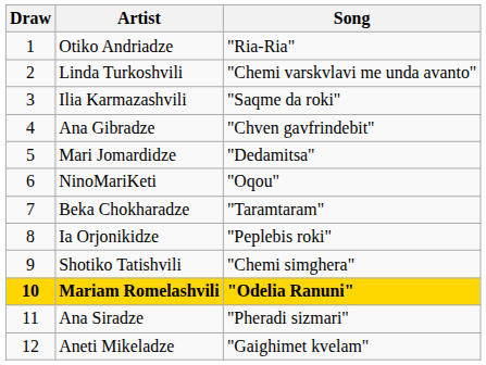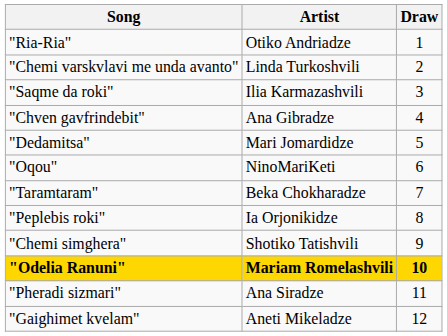columns swapped: Draw <-> Song
